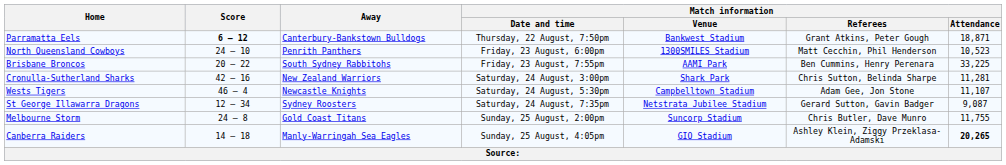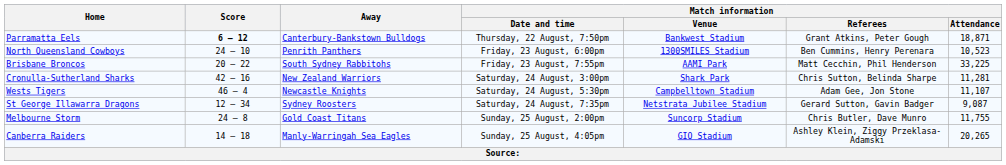North Queensland Cowboys | Match information / Referees: Matt Cecchin, Phil Henderson -> Ben Cummins, Henry Perenara
Brisbane Broncos | Match information / Referees: Ben Cummins, Henry Perenara -> Matt Cecchin, Phil Henderson
Canberra Raiders | Match information / Attendance: bold -> normal
